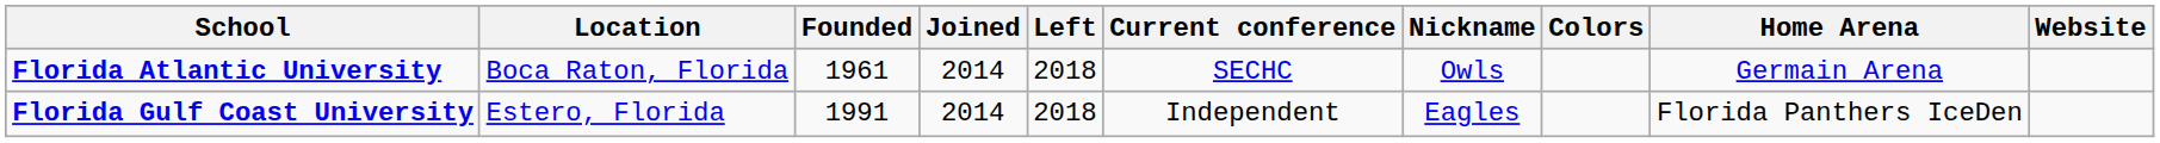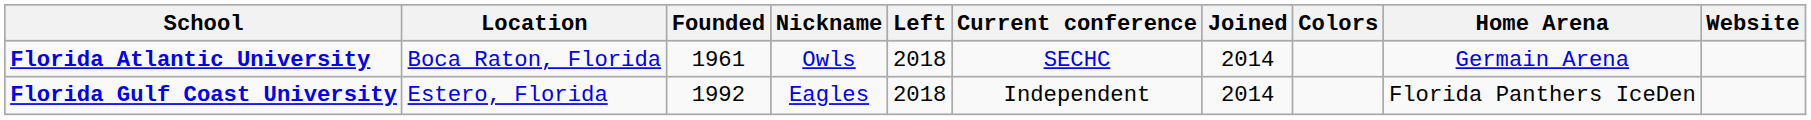columns swapped: Joined <-> Nickname
Florida Gulf Coast University | Founded: 1991 -> 1992
